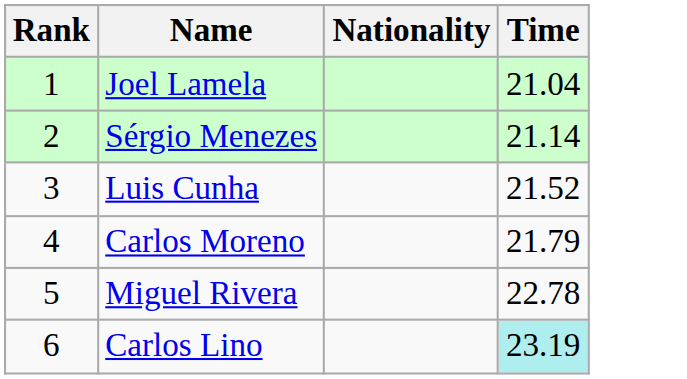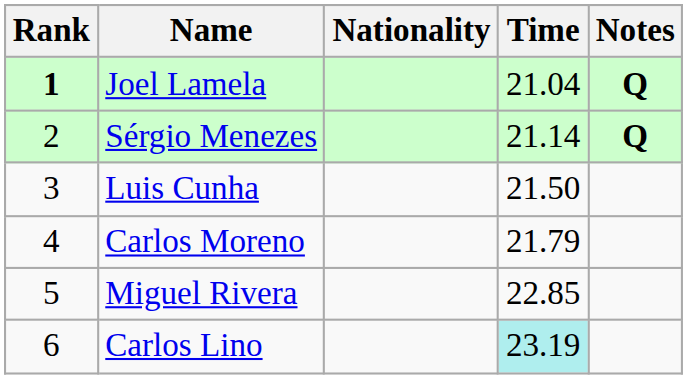+ column: Notes | Q | Q
Joel Lamela | Rank: normal -> bold
Luis Cunha | Time: 21.52 -> 21.50
Miguel Rivera | Time: 22.78 -> 22.85
